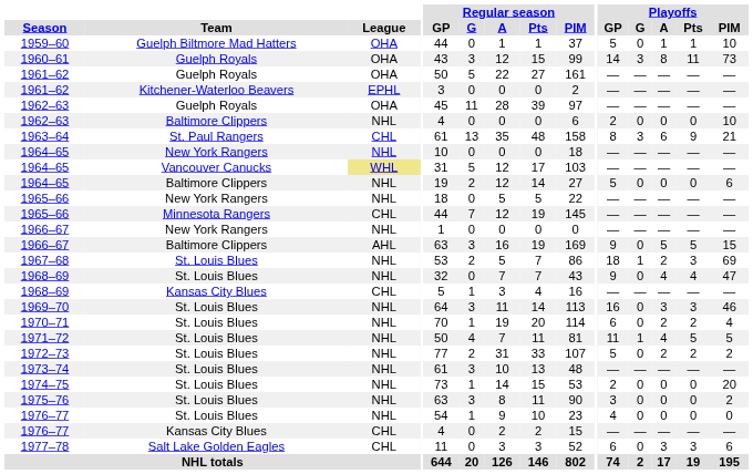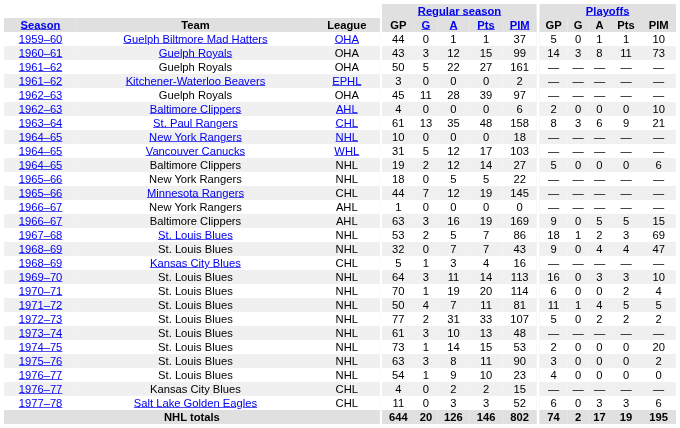1962–63 / Baltimore Clippers | League: NHL -> AHL
1964–65 / Vancouver Canucks | League: khaki background -> no background
1966–67 / New York Rangers | League: NHL -> AHL
1969–70 | Playoffs / PIM: 46 -> 10
1970–71 | Playoffs / A: 2 -> 0
